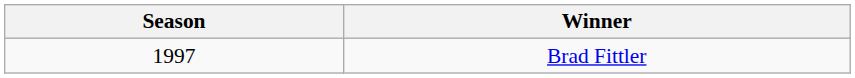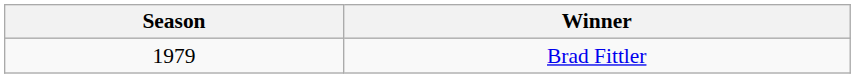Brad Fittler | Season: 1997 -> 1979
